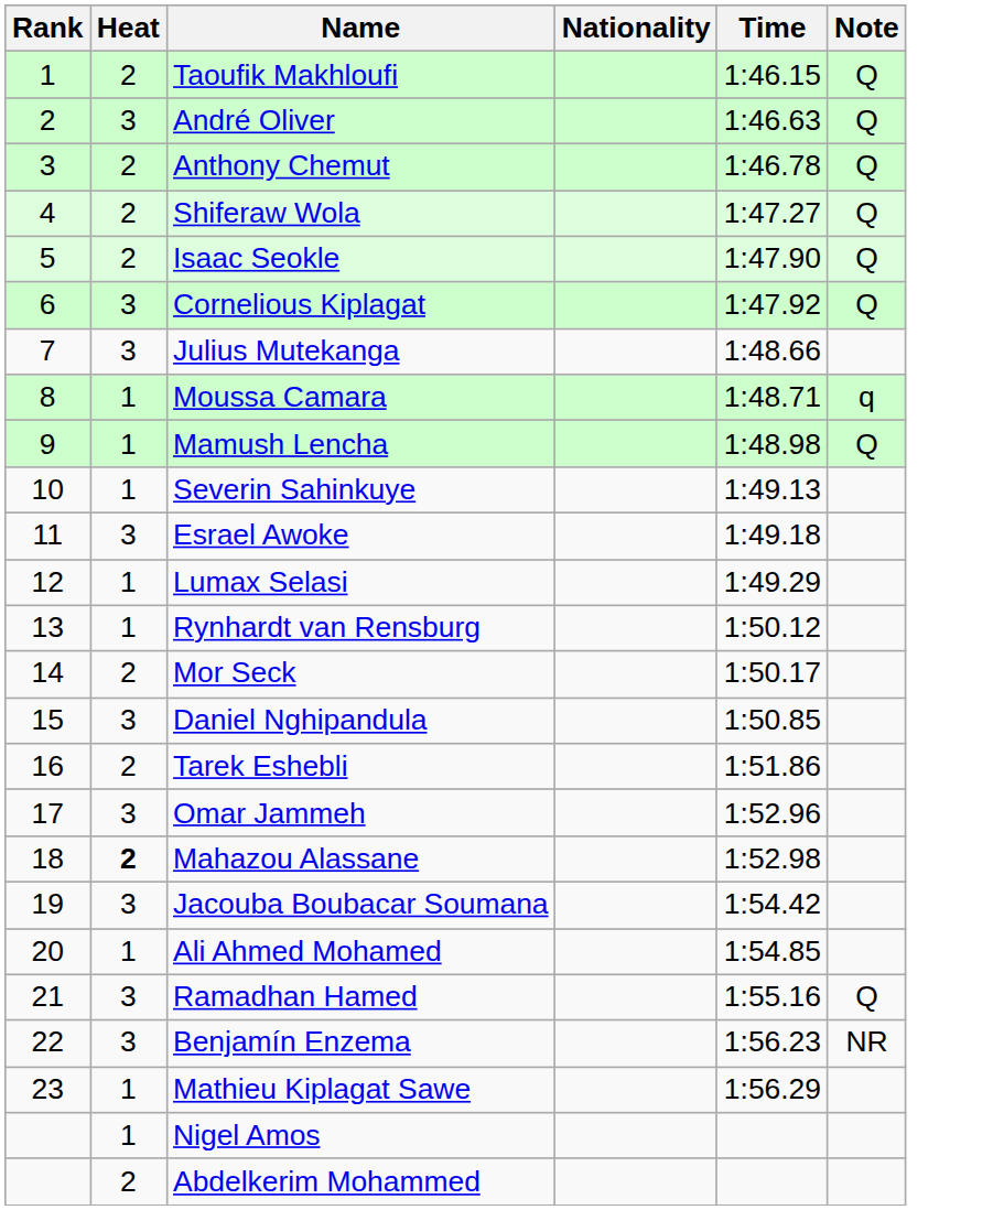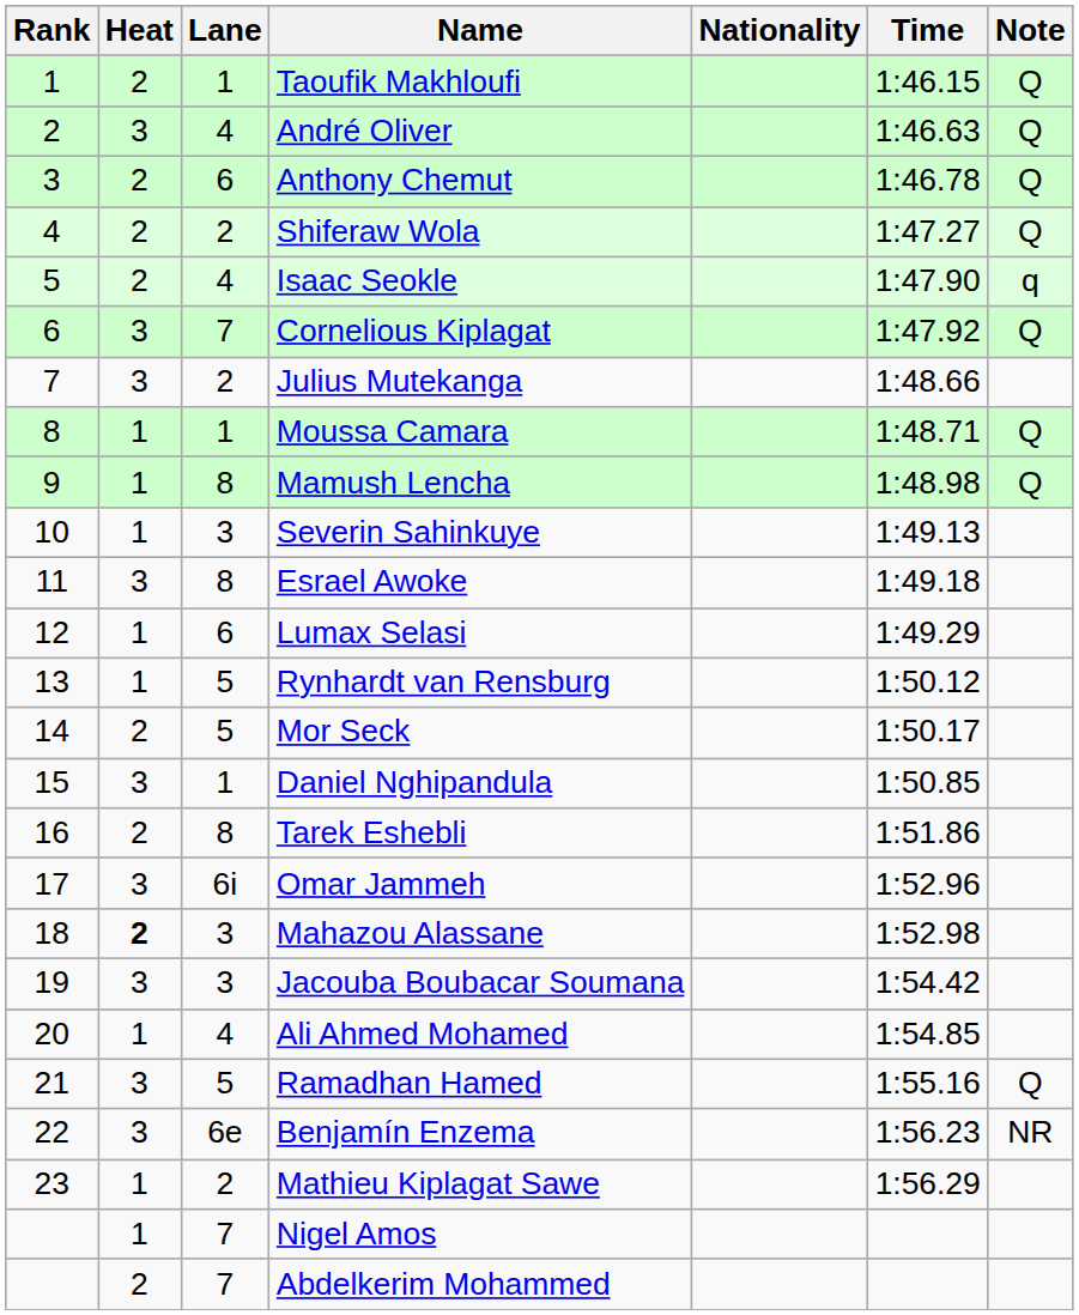+ column: Lane | 1 | 4 | 6 | 2 | 4 | 7 | 2 | 1 | 8 | 3 | 8 | 6 | 5 | 5 | 1 | 8 | 6i | 3 | 3 | 4 | 5 | 6e | 2 | 7 | 7
Isaac Seokle | Note: Q -> q
Moussa Camara | Note: q -> Q
